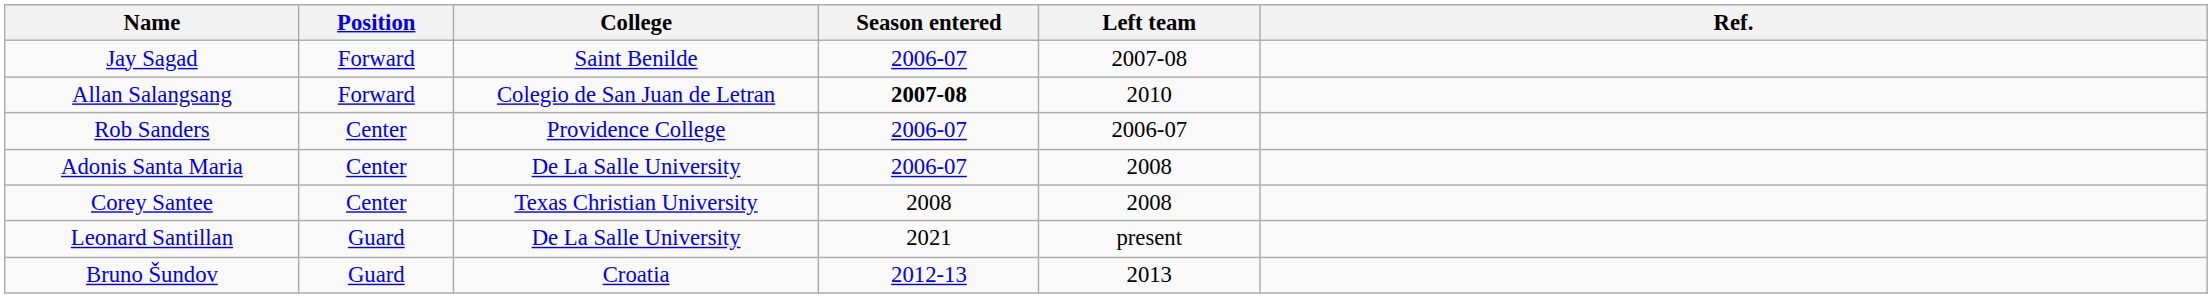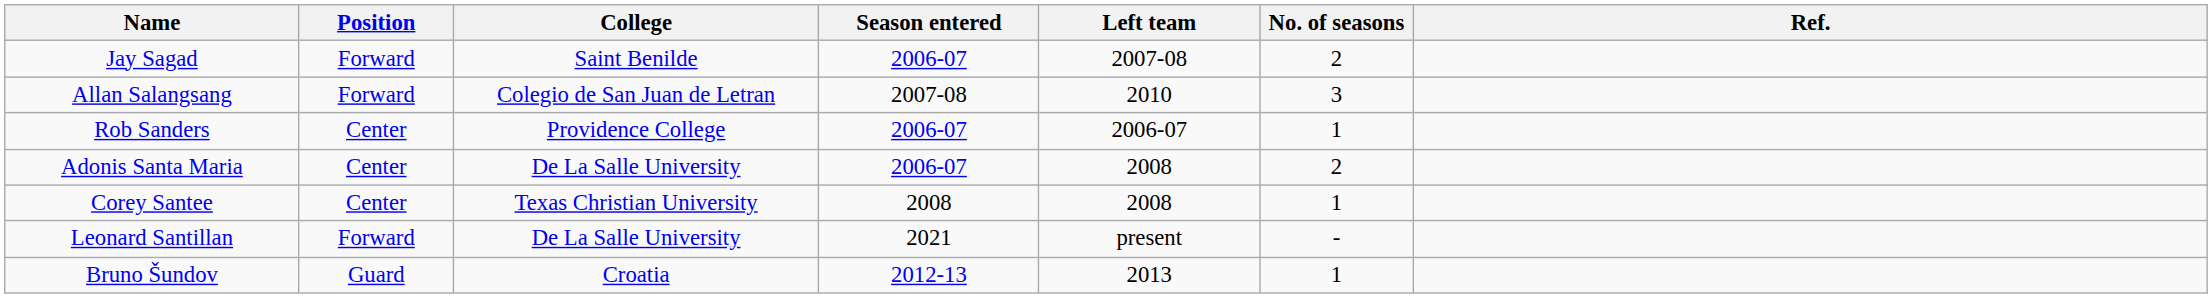+ column: No. of seasons | 2 | 3 | 1 | 2 | 1 | - | 1
Allan Salangsang | Season entered: bold -> normal
Leonard Santillan | Position: Guard -> Forward
